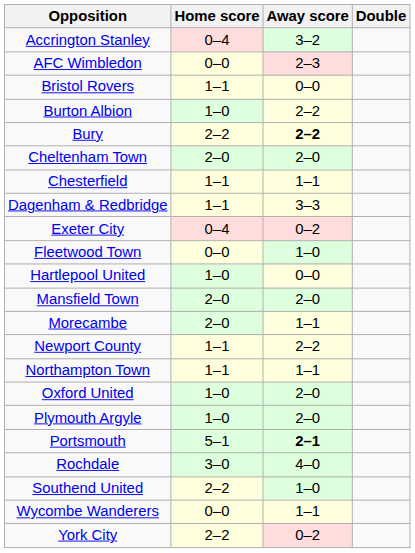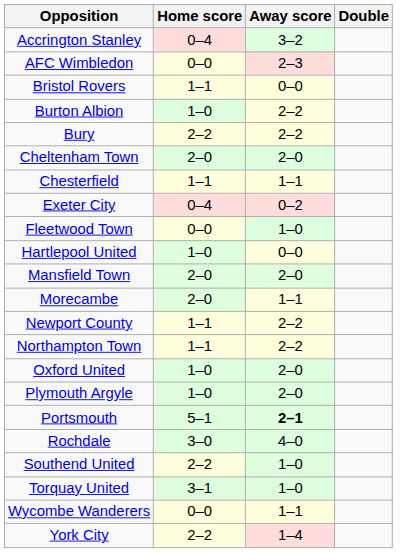Bury | Away score: bold -> normal
- row: Dagenham & Redbridge | 1–1 | 3–3
Northampton Town | Away score: 1–1 -> 2–2
+ row: Torquay United | 3–1 | 1–0
York City | Away score: 0–2 -> 1–4
